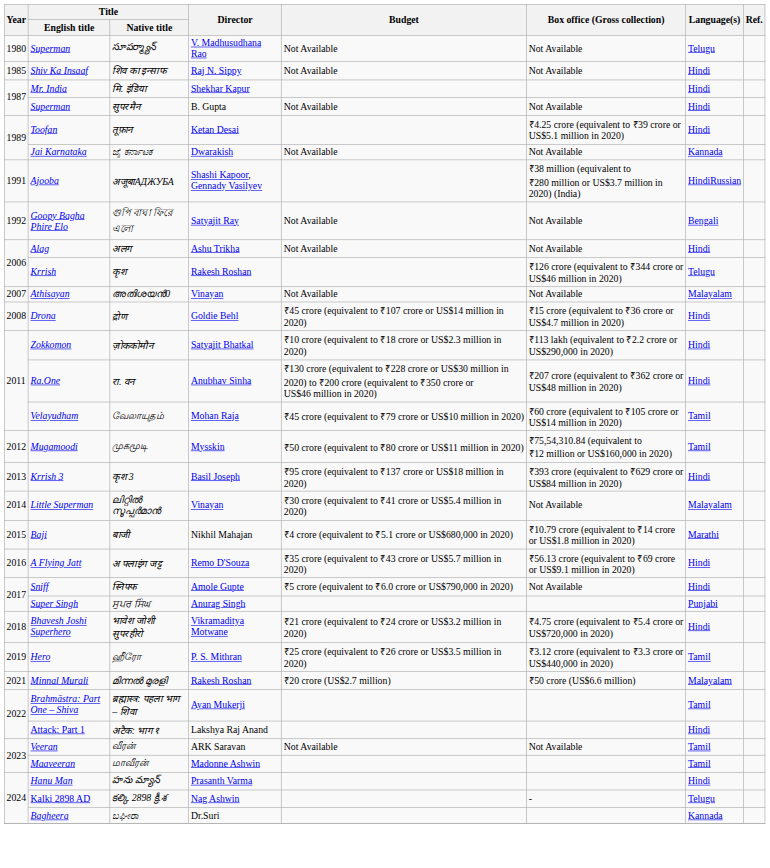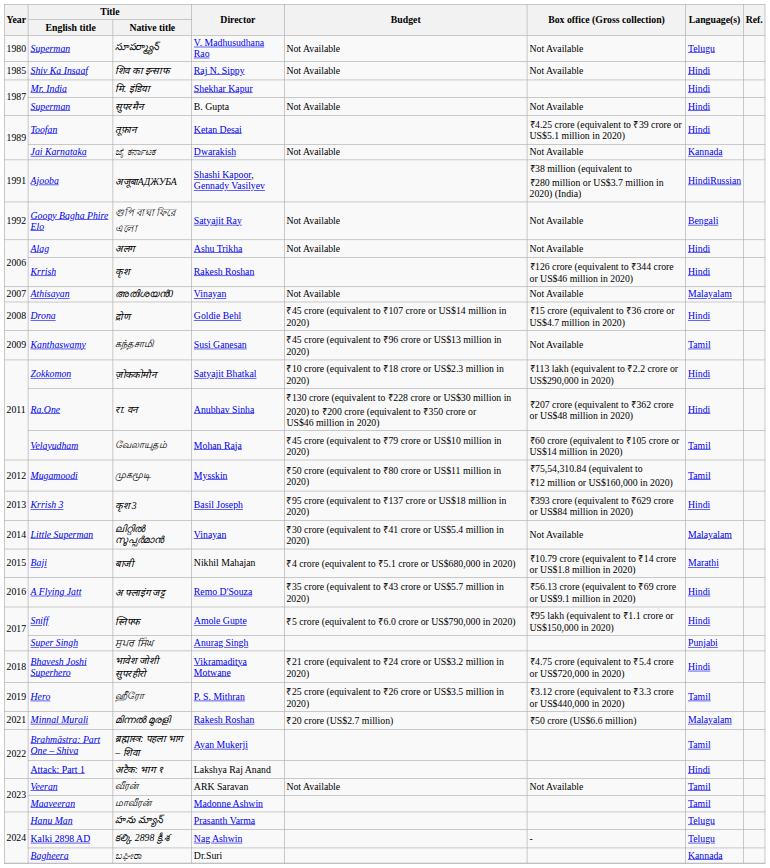कृश | Language(s): Telugu -> Hindi
+ row: 2009 | Kanthaswamy | கந்தசாமி | Susi Ganesan | ₹45 crore (equivalent to ₹96 crore or US$13 million in 2020) | Not Available | Tamil
स्निफ्फ | Box office (Gross collection): Not Available -> ₹95 lakh (equivalent to ₹1.1 crore or US$150,000 in 2020)
హను మ్యాన్ | Language(s): Hindi -> Telugu
